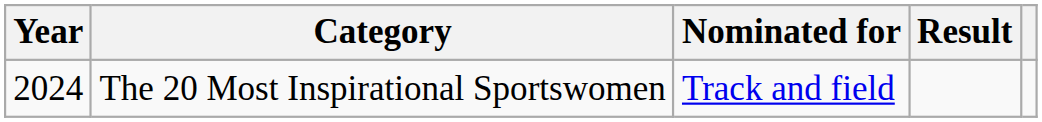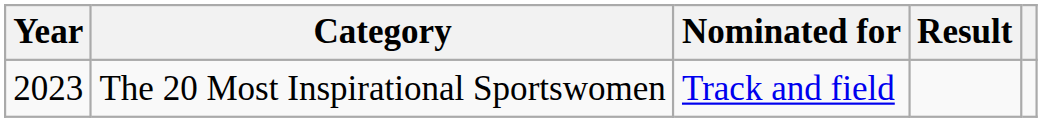The 20 Most Inspirational Sportswomen | Year: 2024 -> 2023
